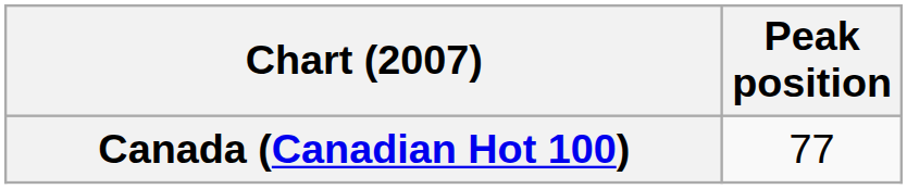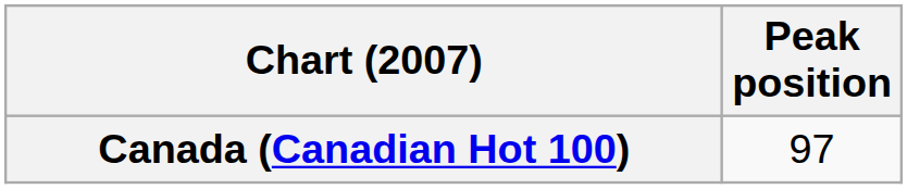Canada (Canadian Hot 100) | Peak position: 77 -> 97
